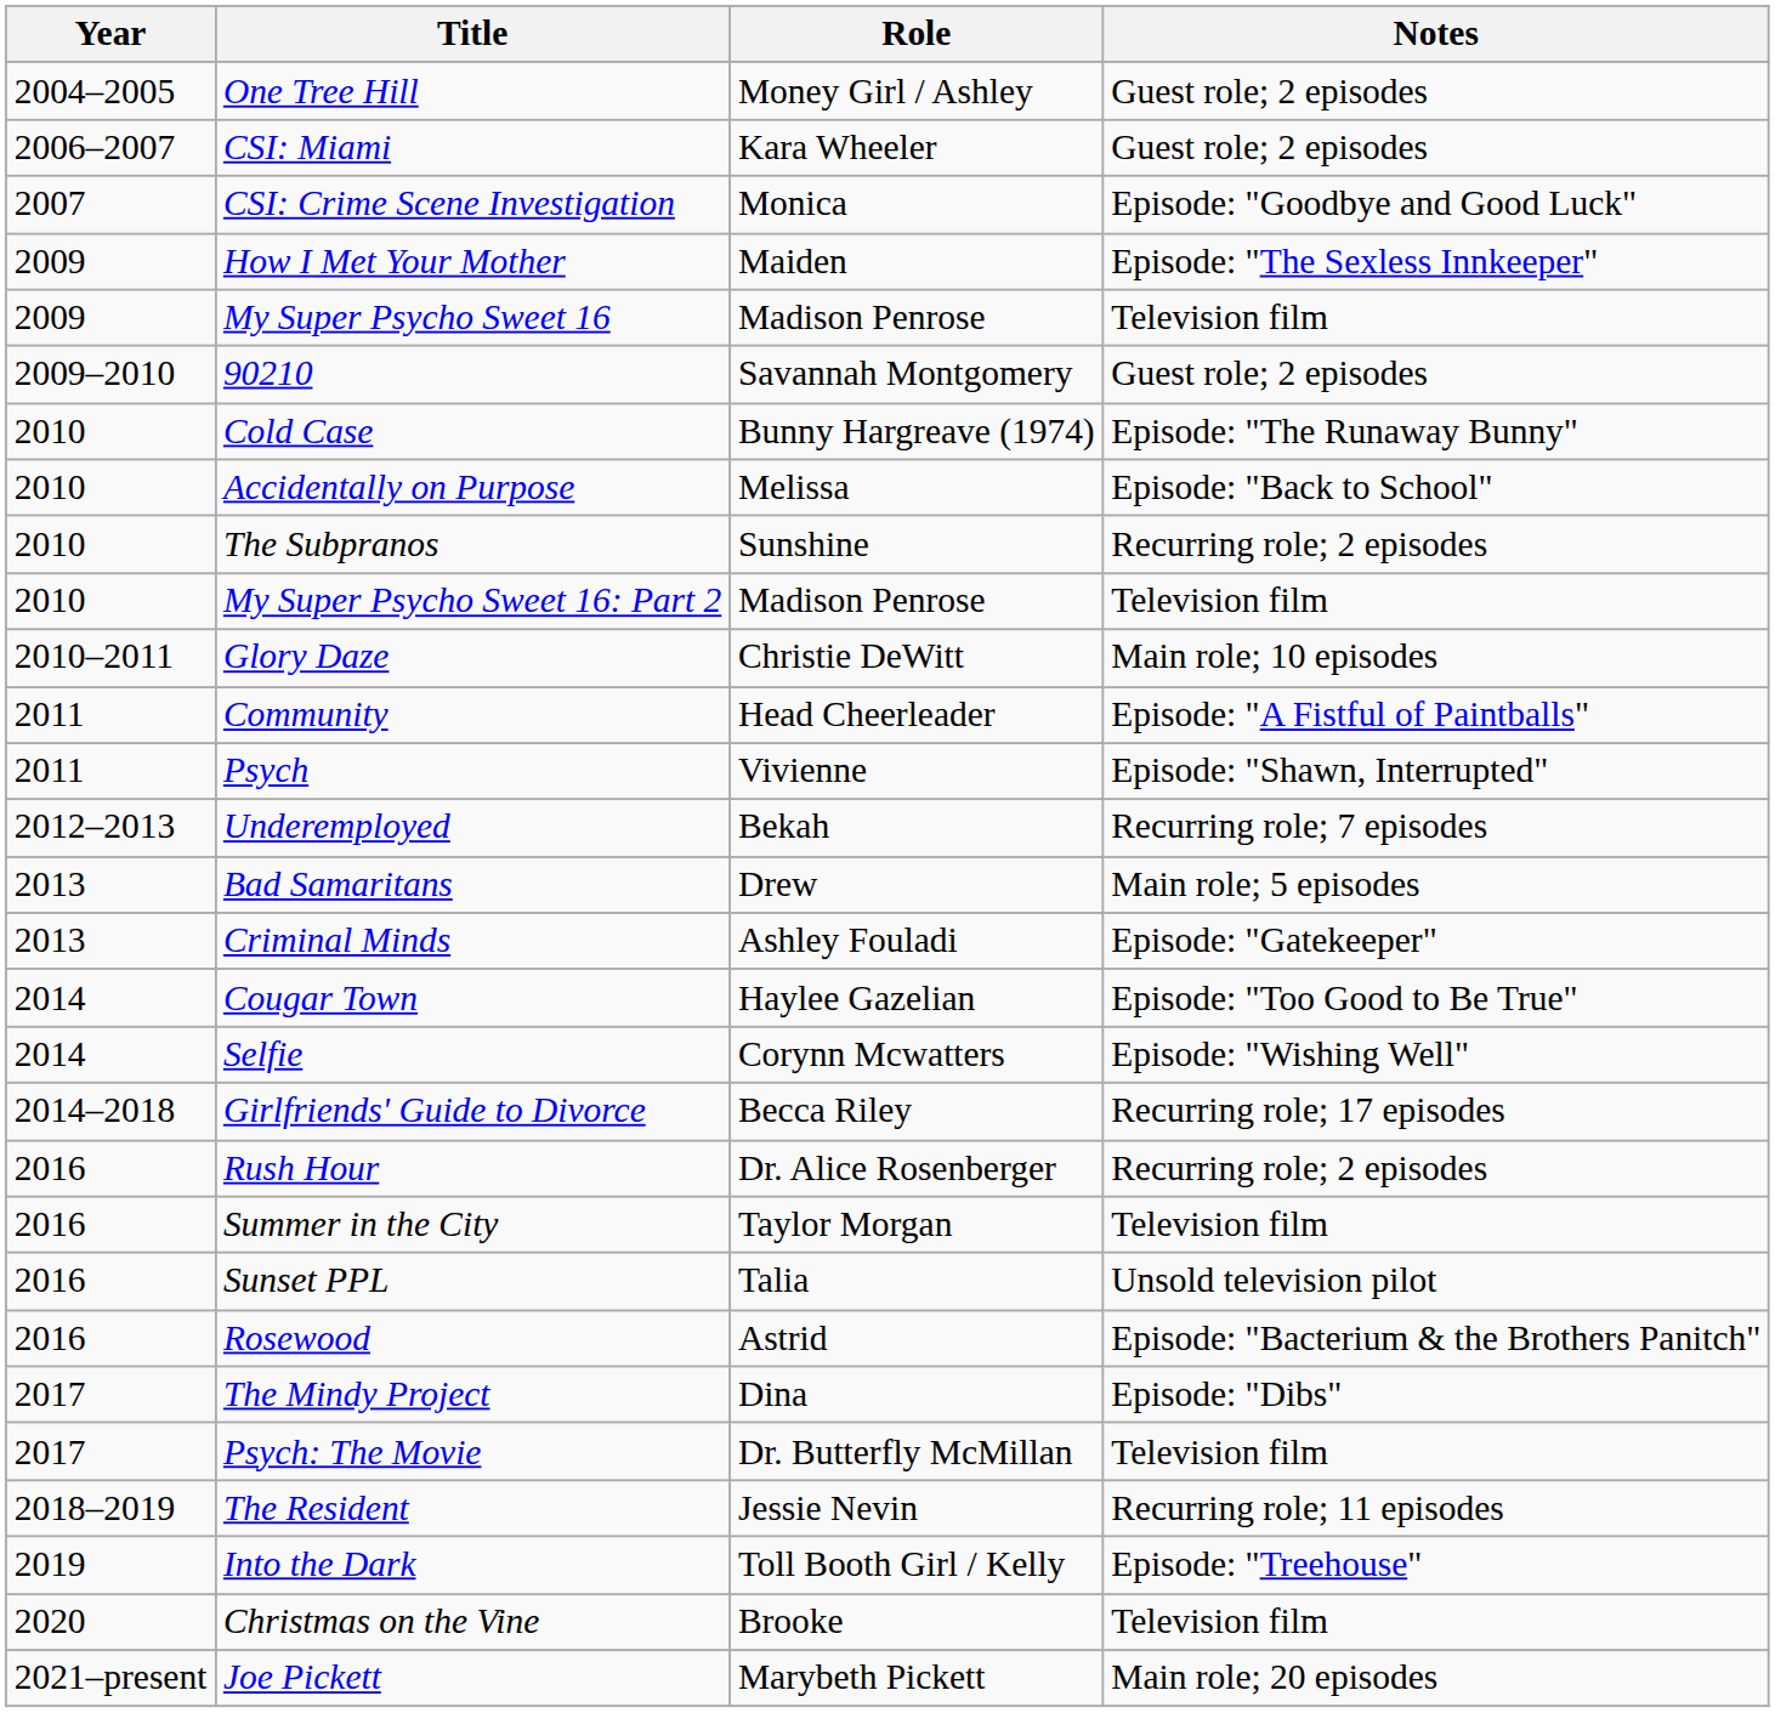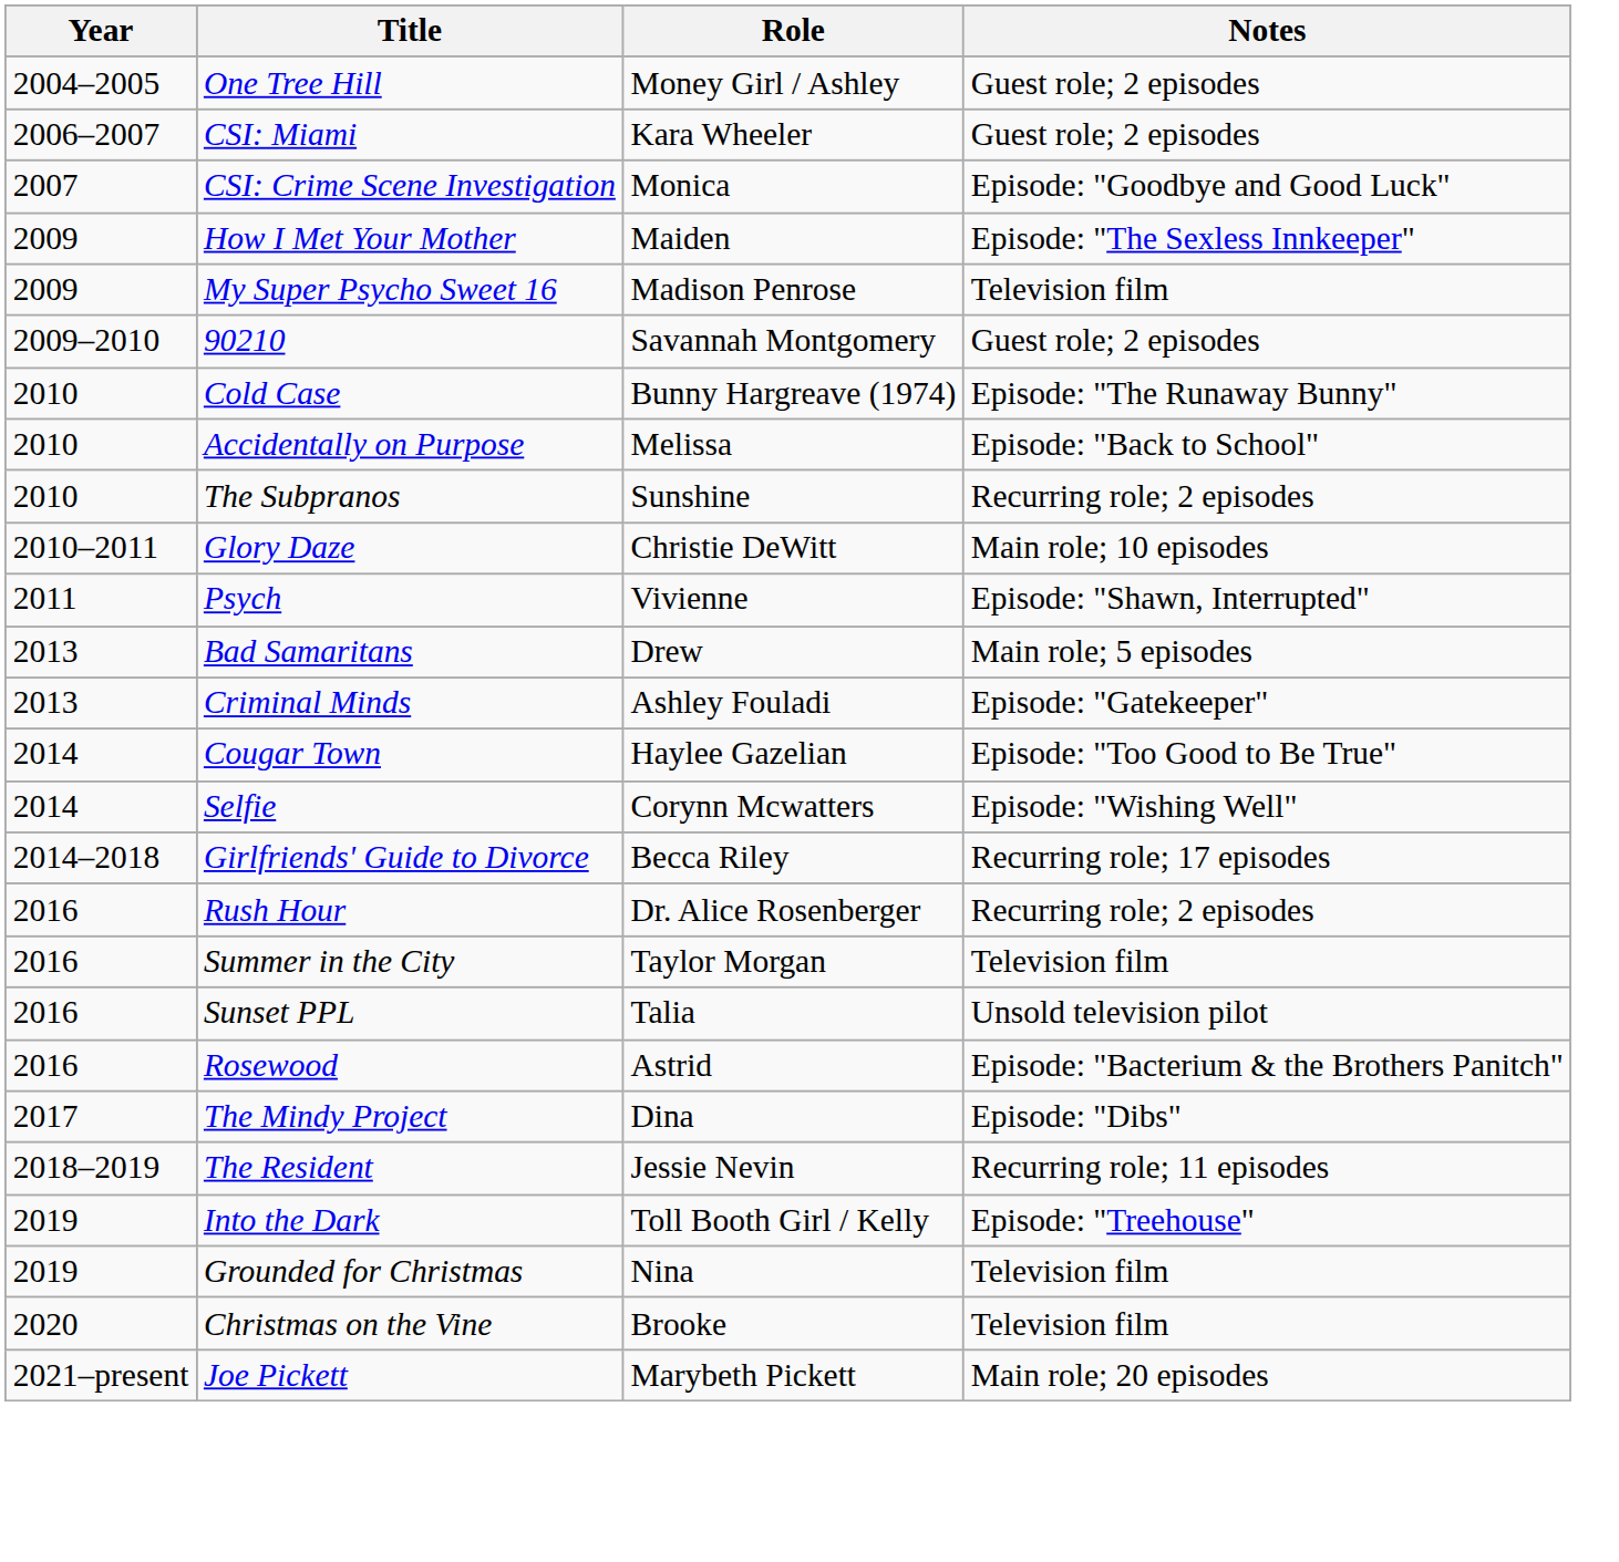- row: 2010 | My Super Psycho Sweet 16: Part 2 | Madison Penrose | Television film
- row: 2011 | Community | Head Cheerleader | Episode: "A Fistful of Paintballs"
- row: 2012–2013 | Underemployed | Bekah | Recurring role; 7 episodes
- row: 2017 | Psych: The Movie | Dr. Butterfly McMillan | Television film
+ row: 2019 | Grounded for Christmas | Nina | Television film
